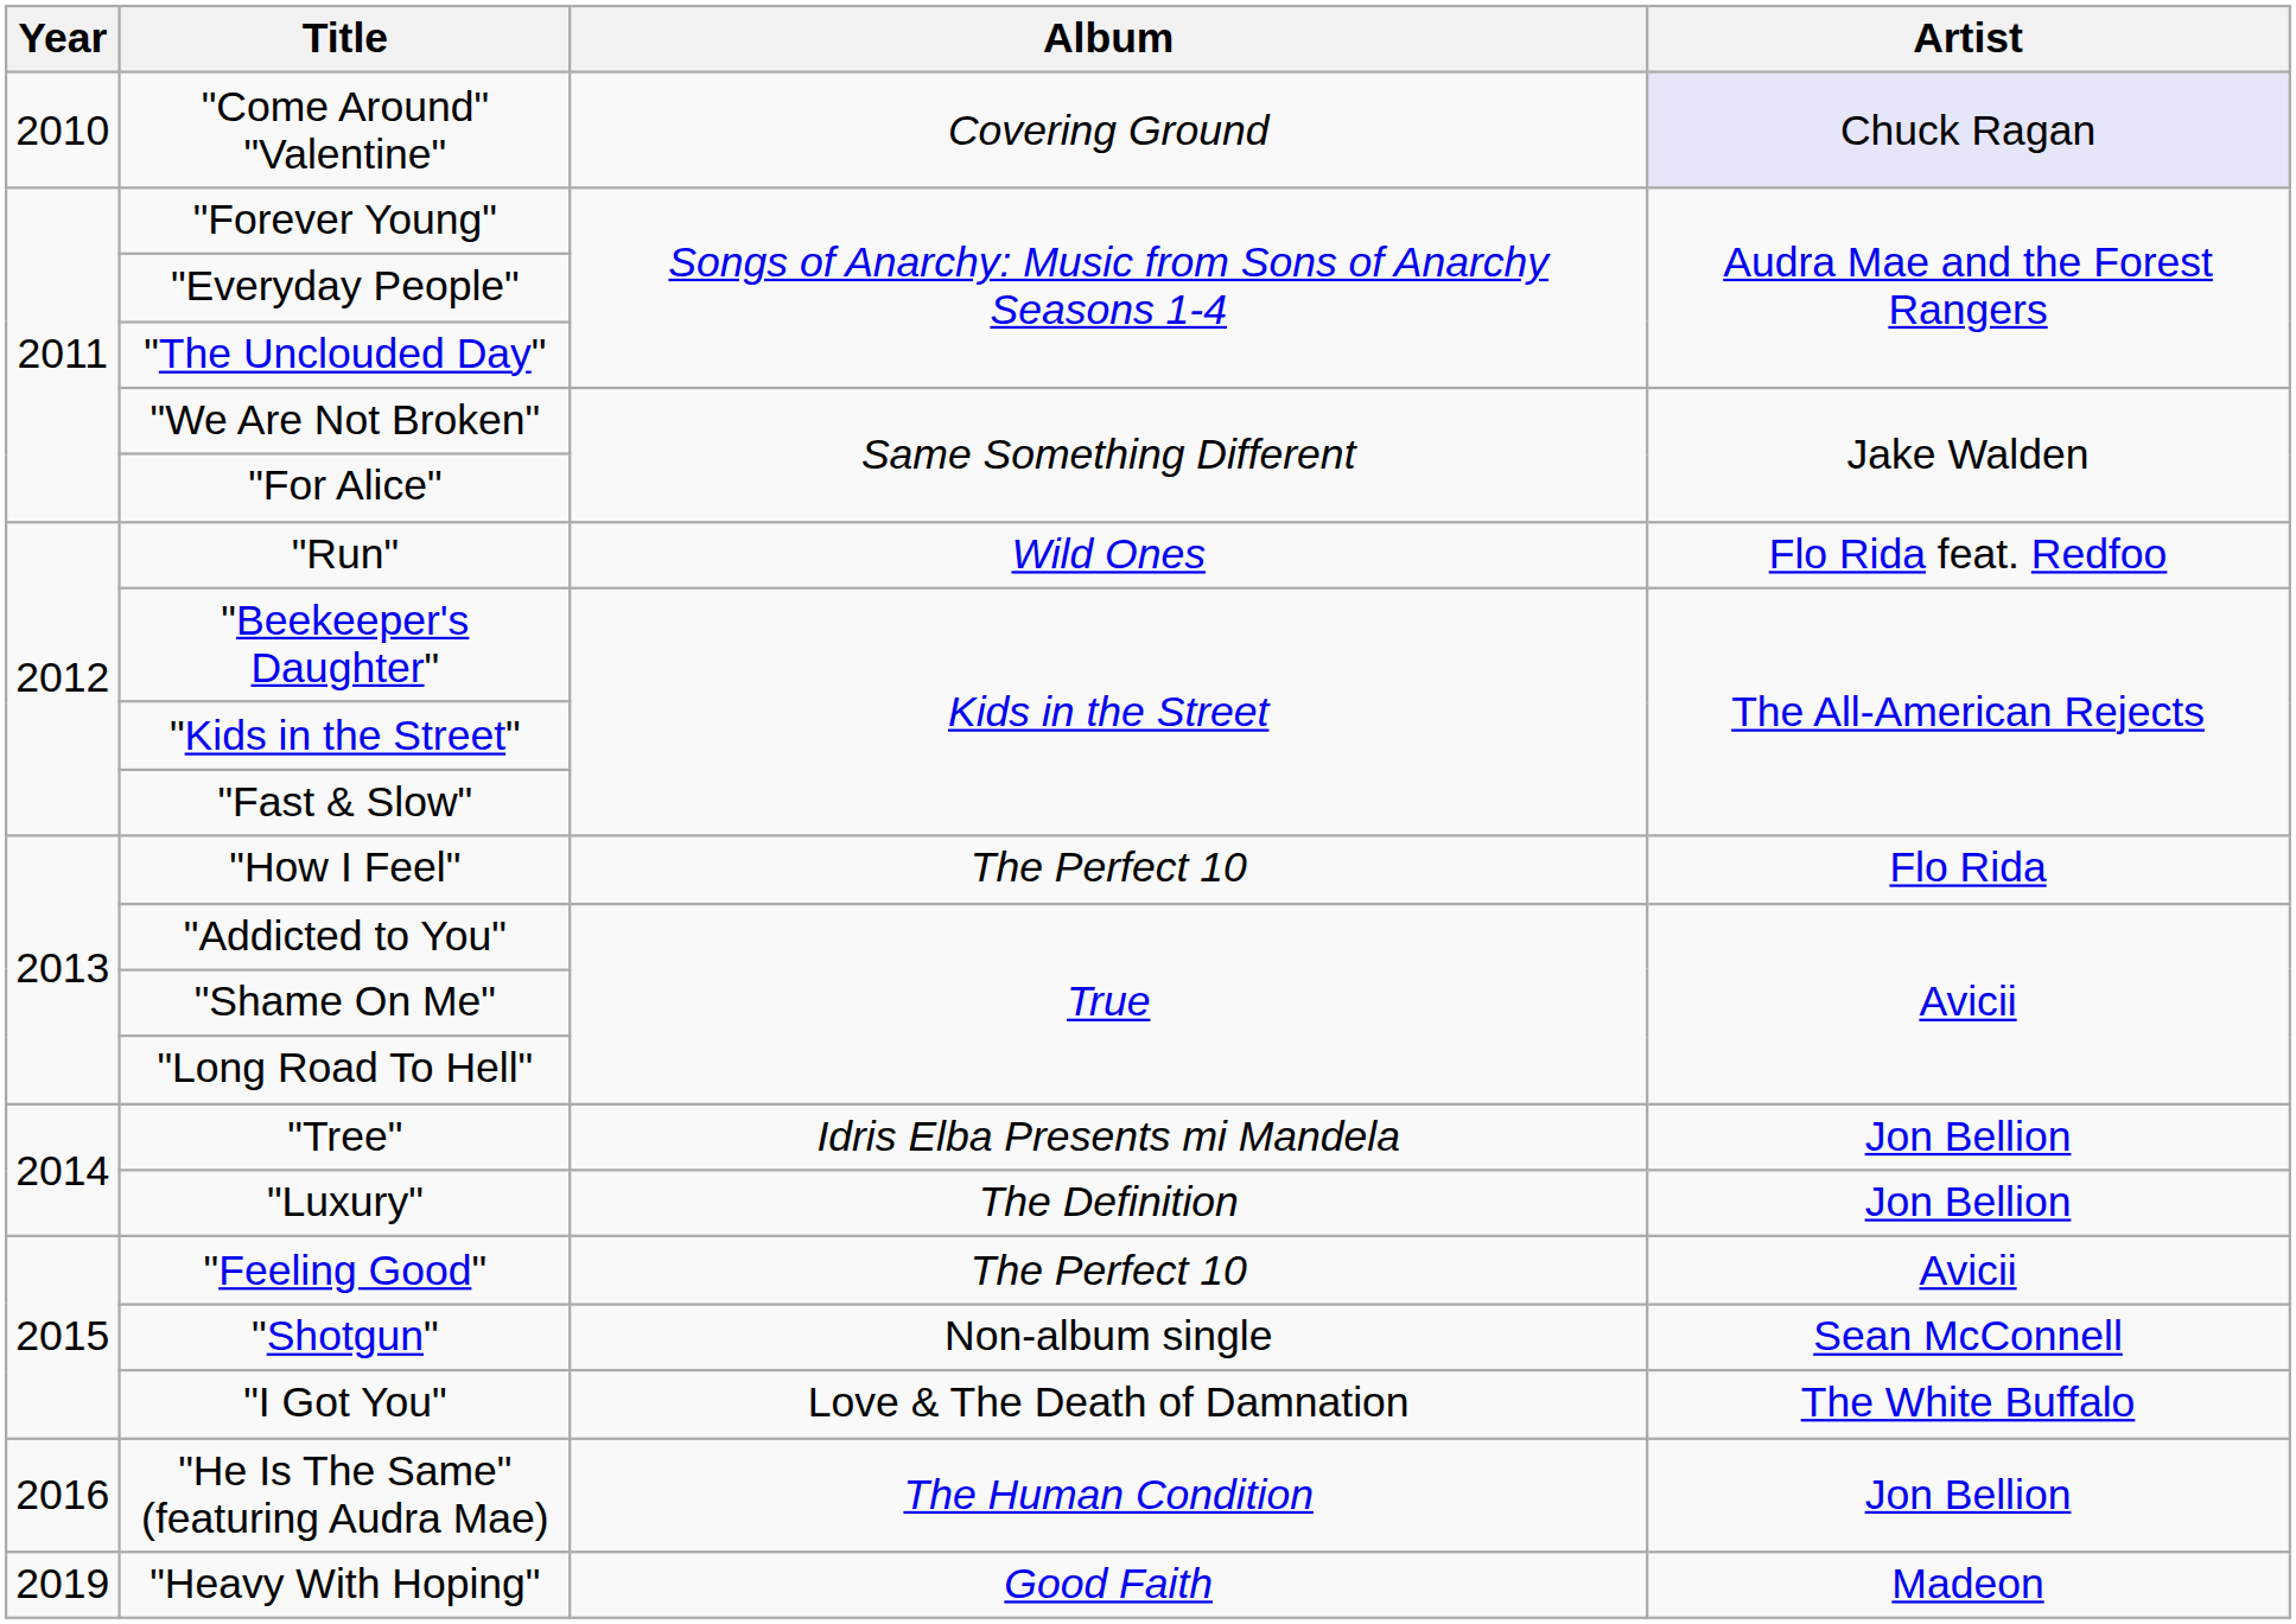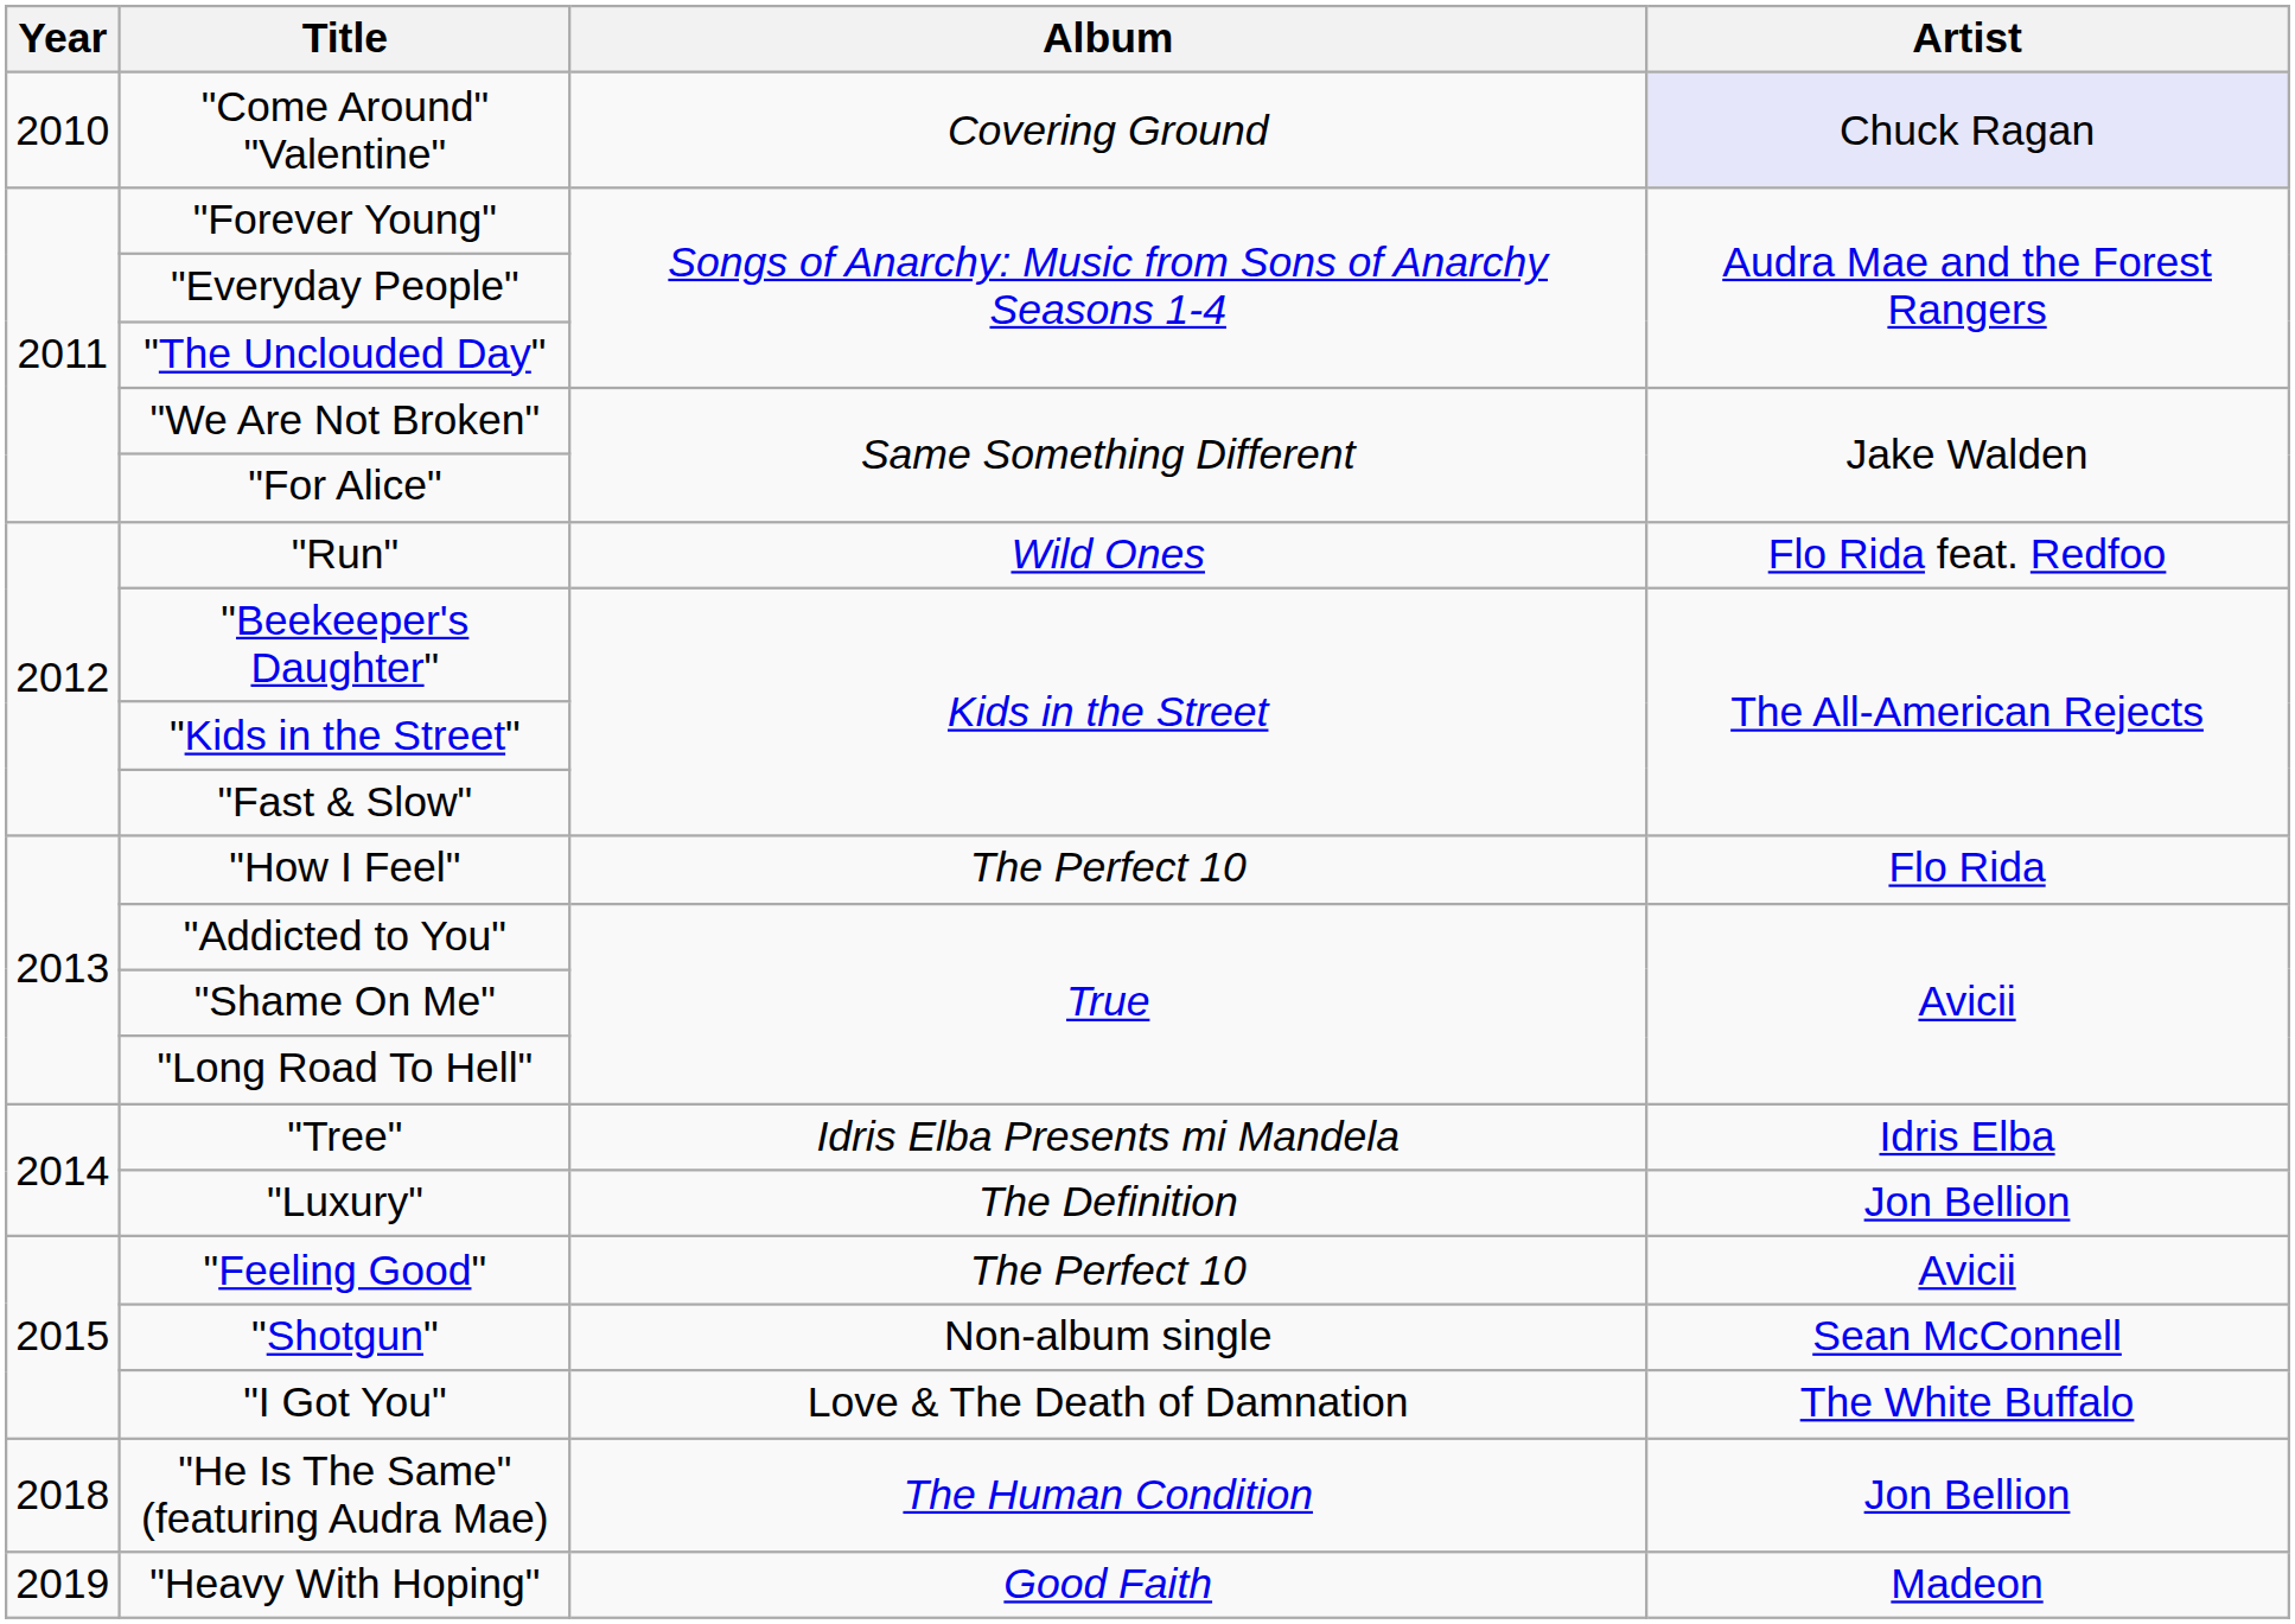"Tree" | Artist: Jon Bellion -> Idris Elba
"He Is The Same" (featuring Audra Mae) | Year: 2016 -> 2018
